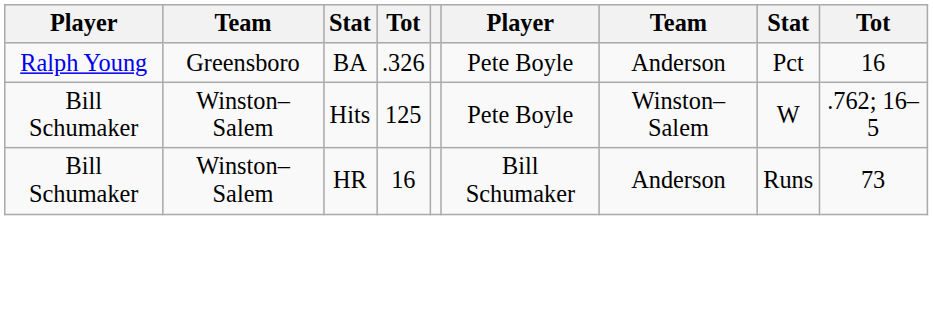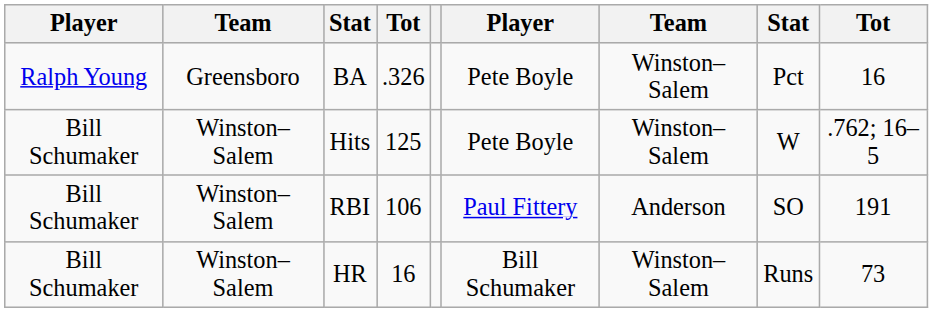BA | column 7: Anderson -> Winston–Salem
+ row: Bill Schumaker | Winston–Salem | RBI | 106 | Paul Fittery | Anderson | SO | 191
HR | column 7: Anderson -> Winston–Salem
